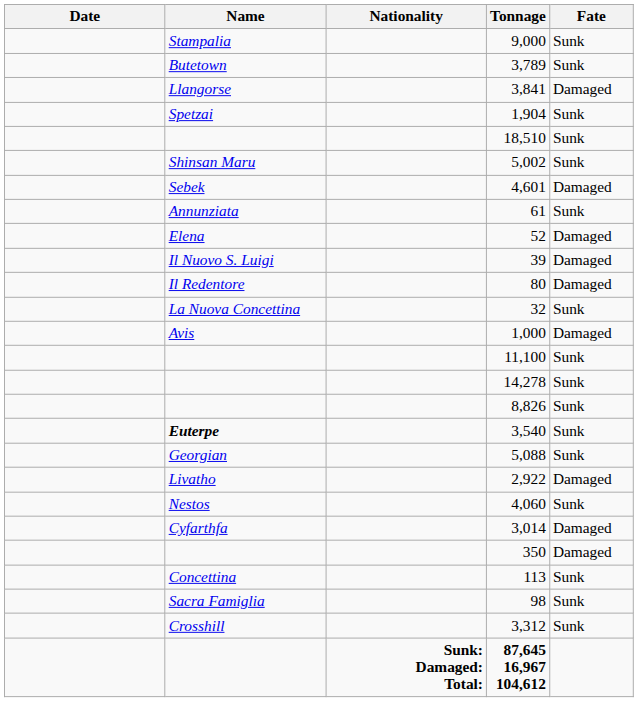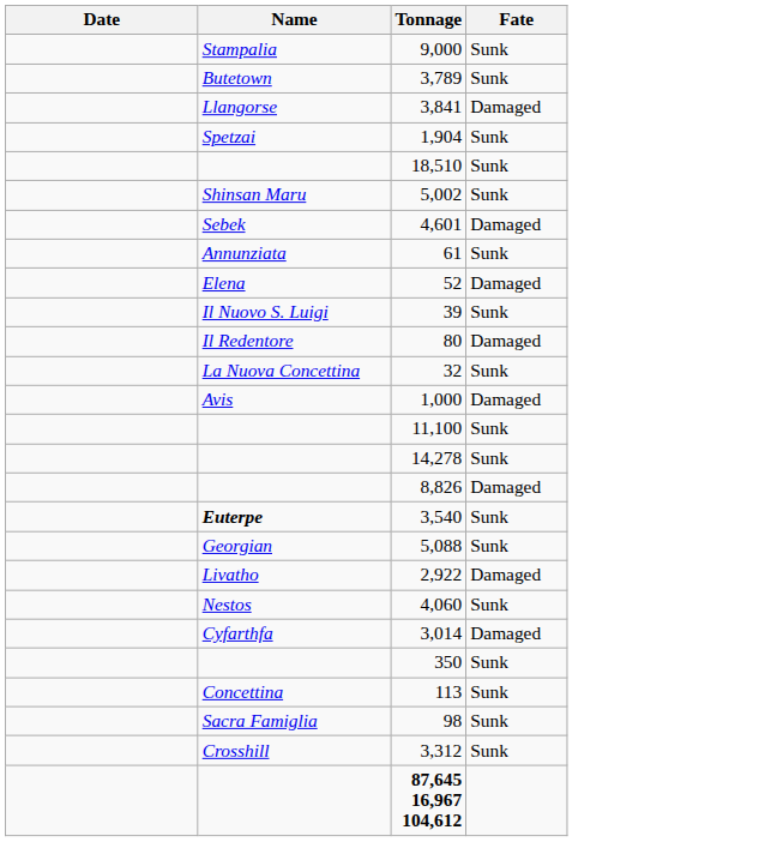- column: Nationality | Sunk: Damaged: Total:
39 | Fate: Damaged -> Sunk
8,826 | Fate: Sunk -> Damaged
350 | Fate: Damaged -> Sunk
